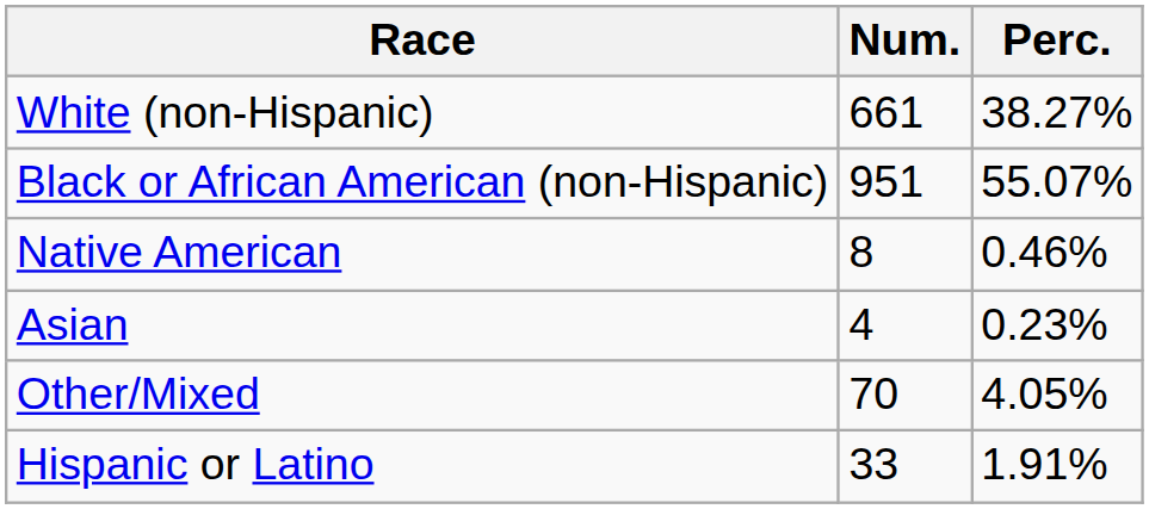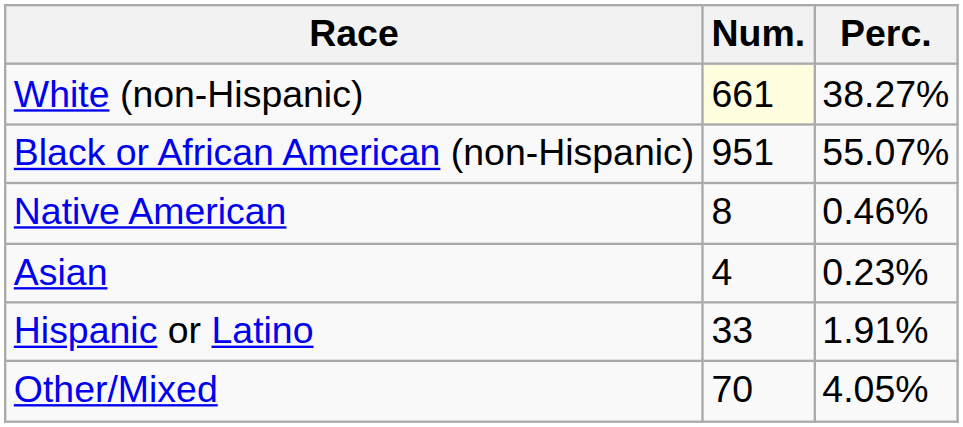White (non-Hispanic) | Num.: no background -> lightyellow background
rows swapped: Other/Mixed <-> Hispanic or Latino
